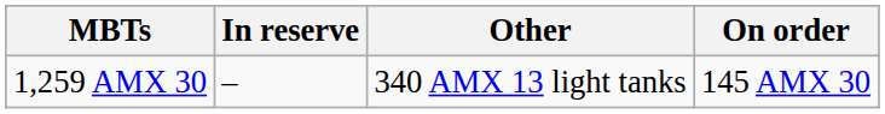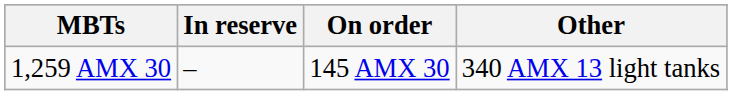columns swapped: On order <-> Other
